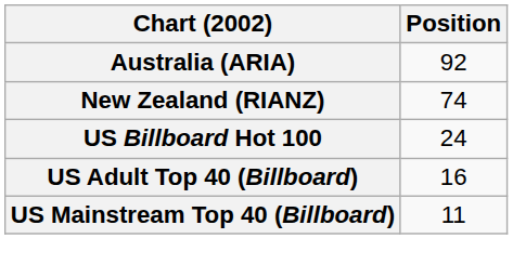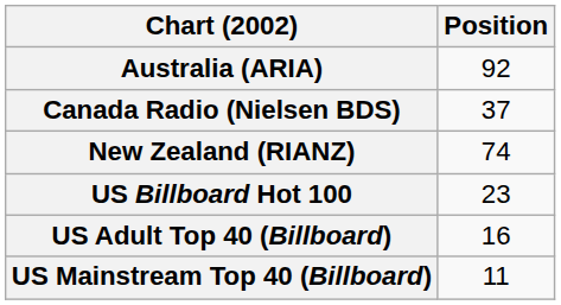+ row: Canada Radio (Nielsen BDS) | 37
US Billboard Hot 100 | Position: 24 -> 23
